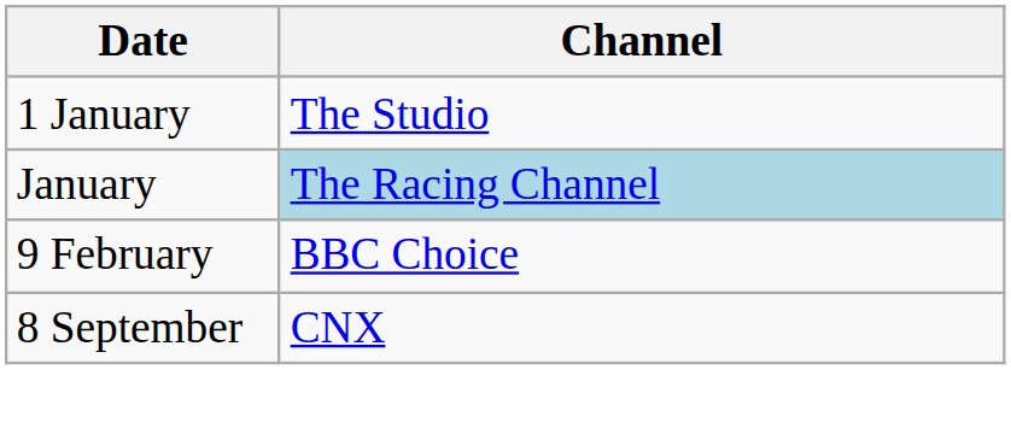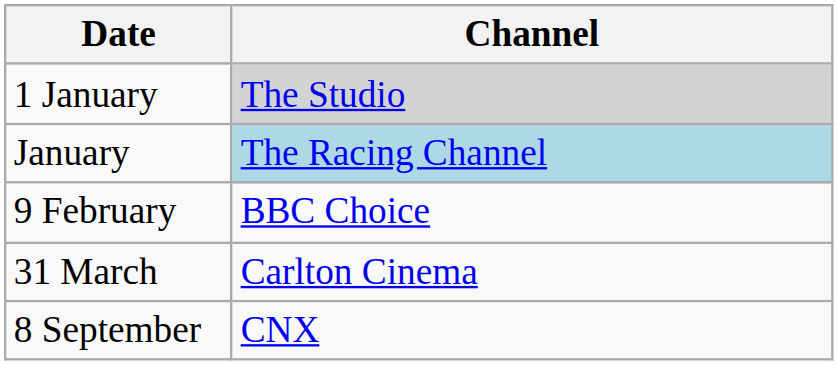1 January | Channel: no background -> lightgrey background
+ row: 31 March | Carlton Cinema
